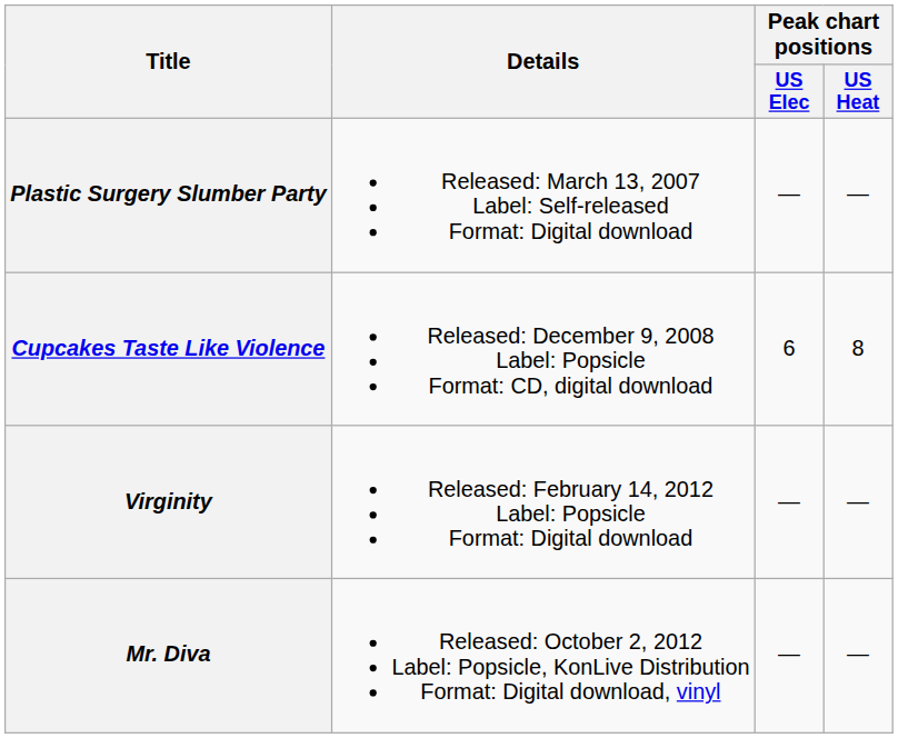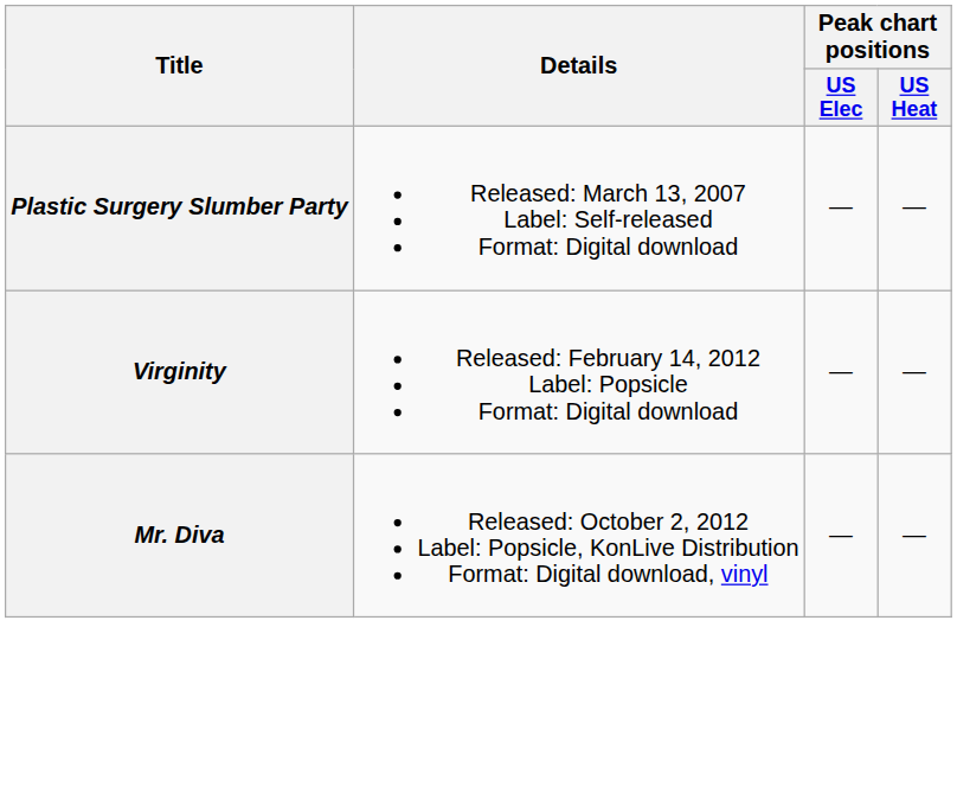- row: Cupcakes Taste Like Violence | Released: December 9, 2008 Label: Popsicle Format: CD, digital download | 6 | 8
